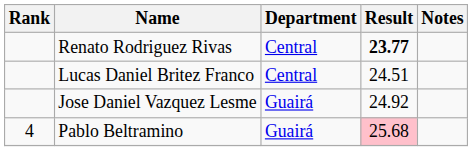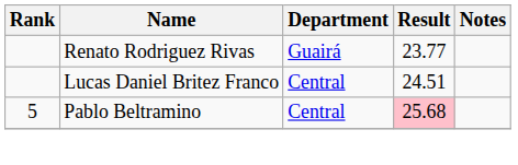Renato Rodriguez Rivas | Department: Central -> Guairá
Renato Rodriguez Rivas | Result: bold -> normal
- row: Jose Daniel Vazquez Lesme | Guairá | 24.92
Pablo Beltramino | Rank: 4 -> 5
Pablo Beltramino | Department: Guairá -> Central
